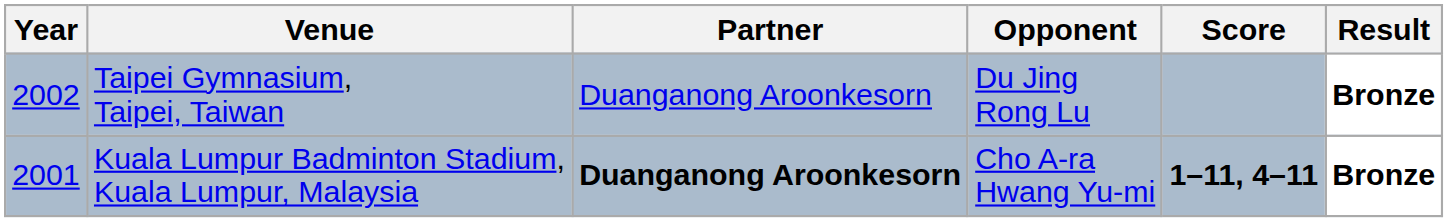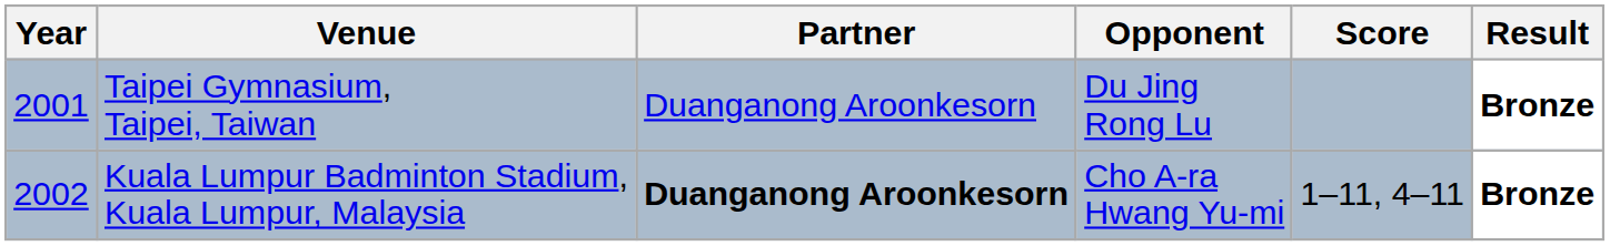Taipei Gymnasium, Taipei, Taiwan | Year: 2002 -> 2001
Kuala Lumpur Badminton Stadium, Kuala Lumpur, Malaysia | Year: 2001 -> 2002
Kuala Lumpur Badminton Stadium, Kuala Lumpur, Malaysia | Score: bold -> normal
